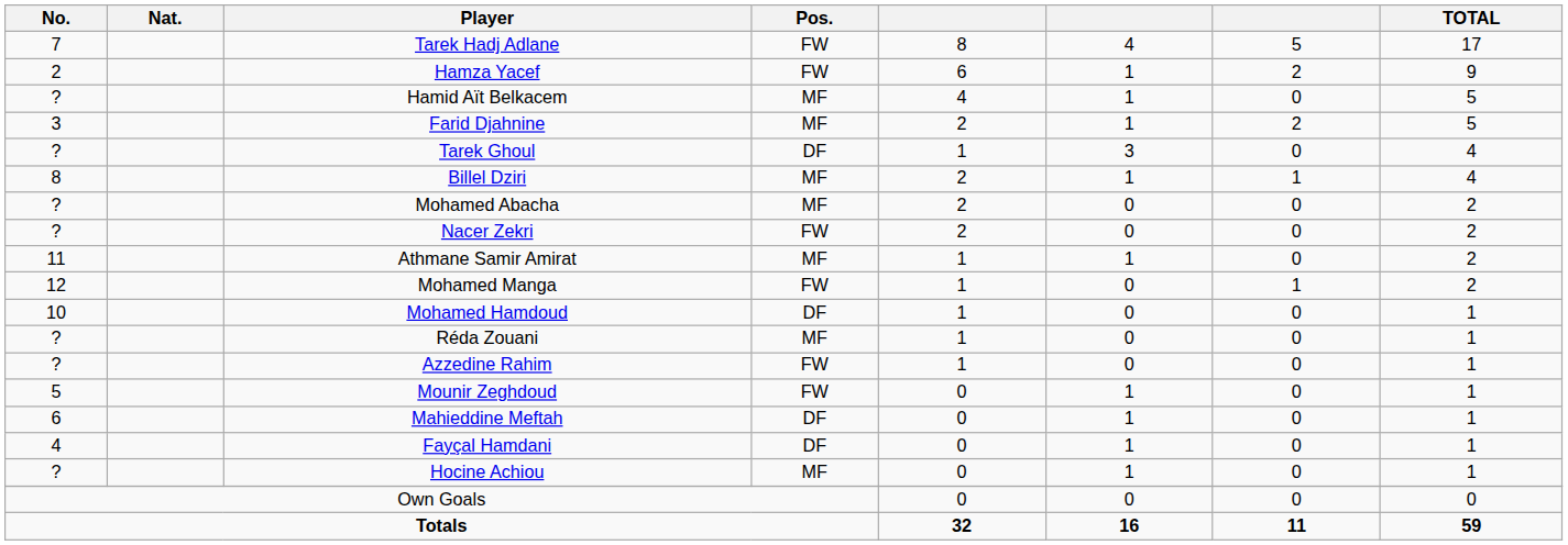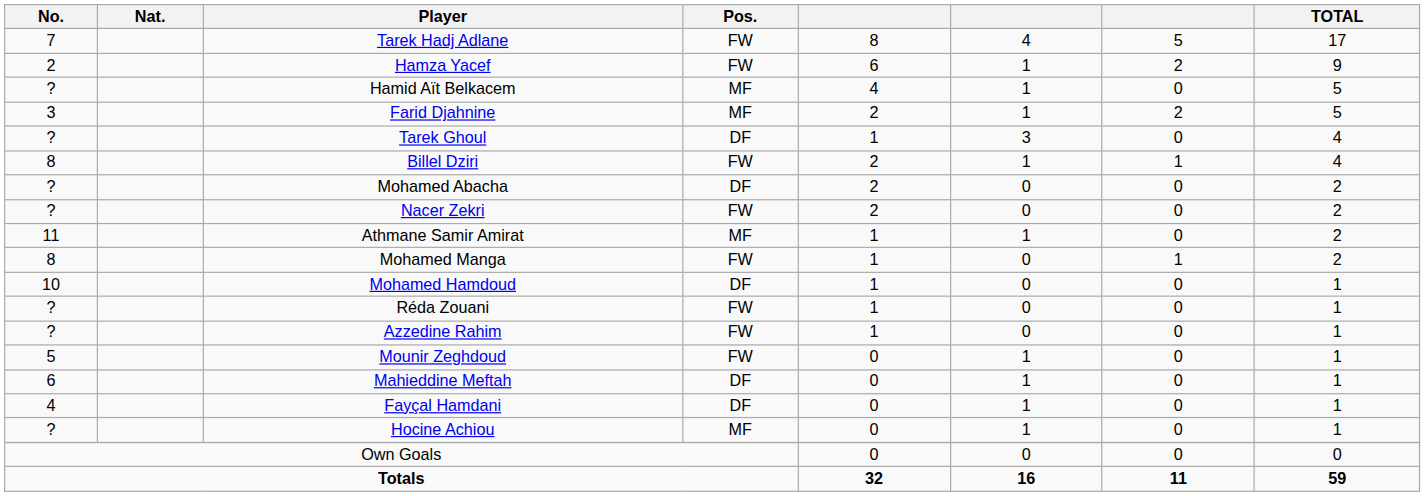Billel Dziri | Pos.: MF -> FW
Mohamed Abacha | Pos.: MF -> DF
Mohamed Manga | No.: 12 -> 8
Réda Zouani | Pos.: MF -> FW
